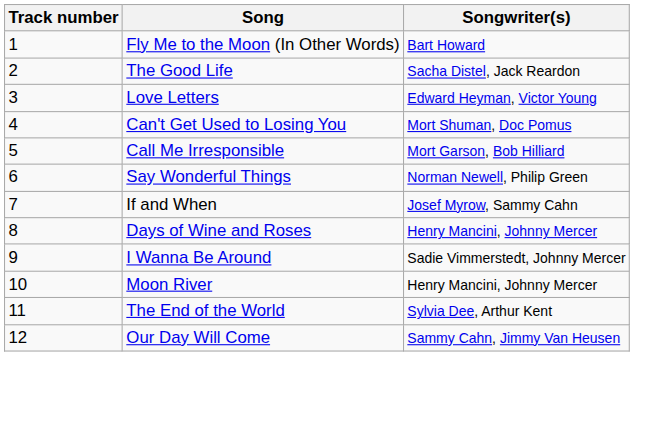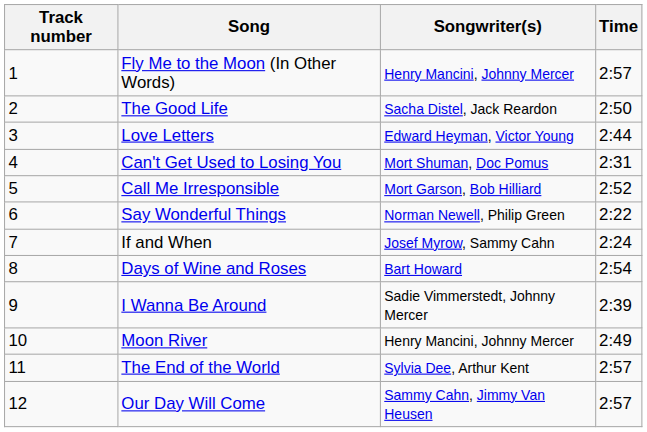+ column: Time | 2:57 | 2:50 | 2:44 | 2:31 | 2:52 | 2:22 | 2:24 | 2:54 | 2:39 | 2:49 | 2:57 | 2:57
Fly Me to the Moon (In Other Words) | Songwriter(s): Bart Howard -> Henry Mancini, Johnny Mercer
Days of Wine and Roses | Songwriter(s): Henry Mancini, Johnny Mercer -> Bart Howard
